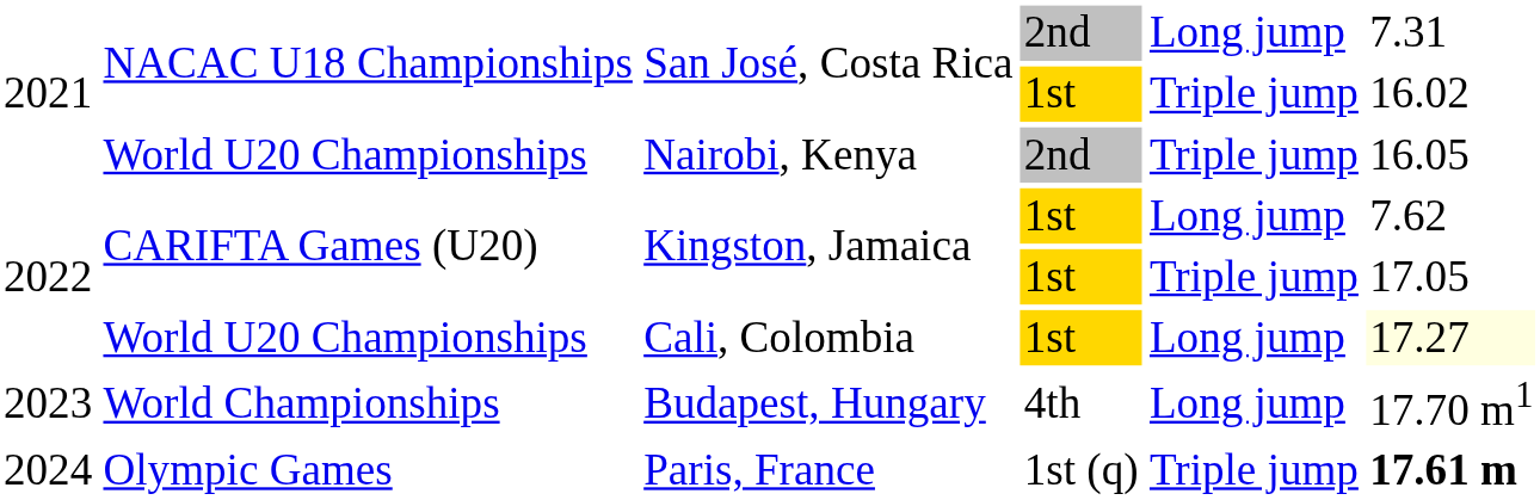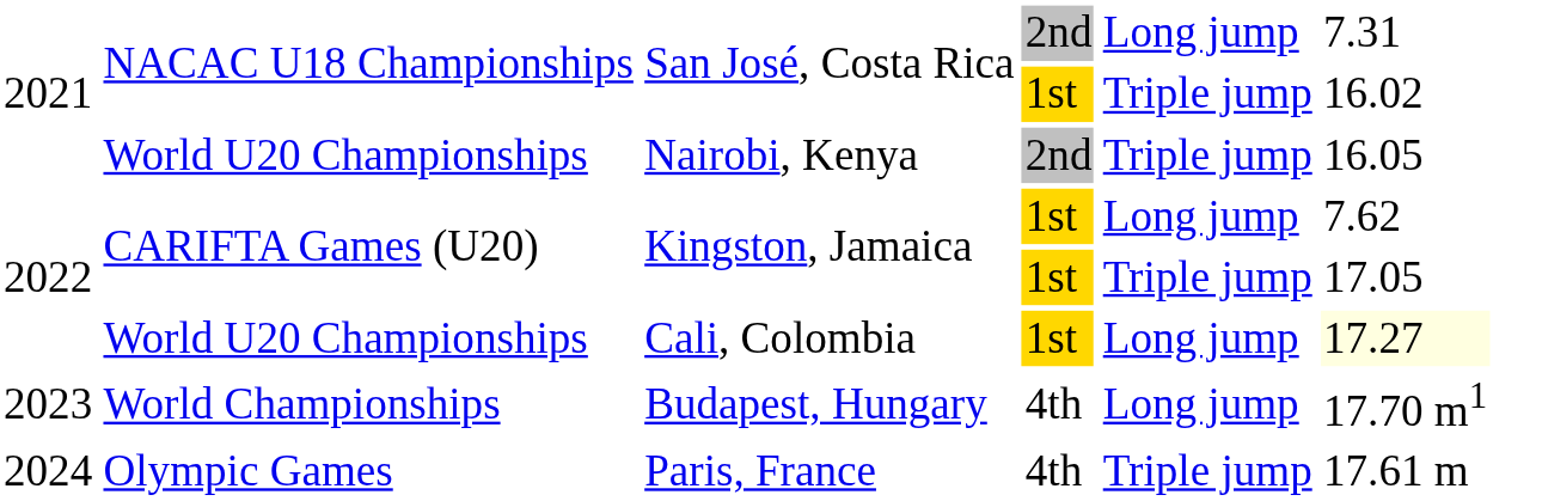Paris, France | column 4: 1st (q) -> 4th
Paris, France | column 6: bold -> normal
